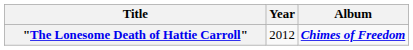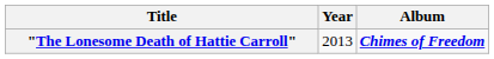"The Lonesome Death of Hattie Carroll" | Year: 2012 -> 2013
